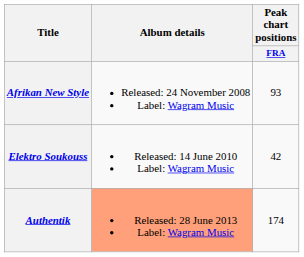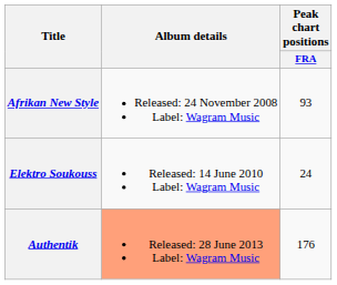Elektro Soukouss | Peak chart positions / FRA: 42 -> 24
Authentik | Peak chart positions / FRA: 174 -> 176
